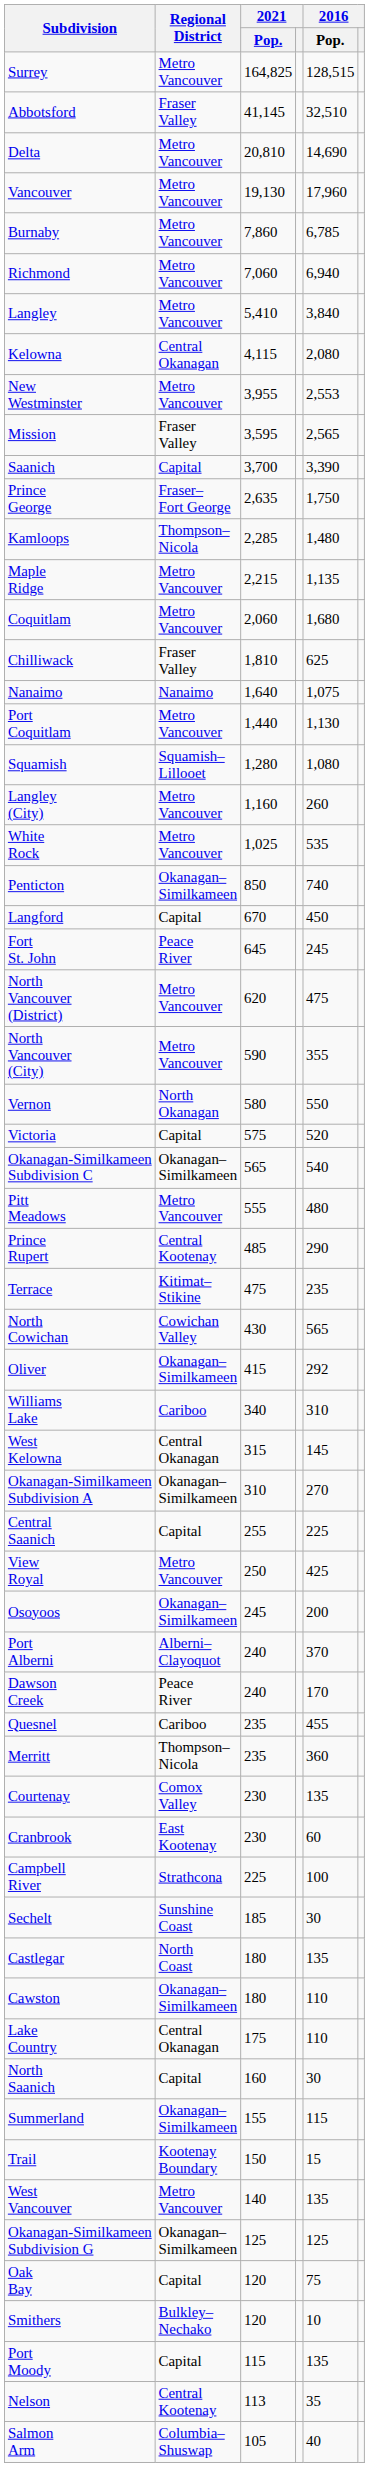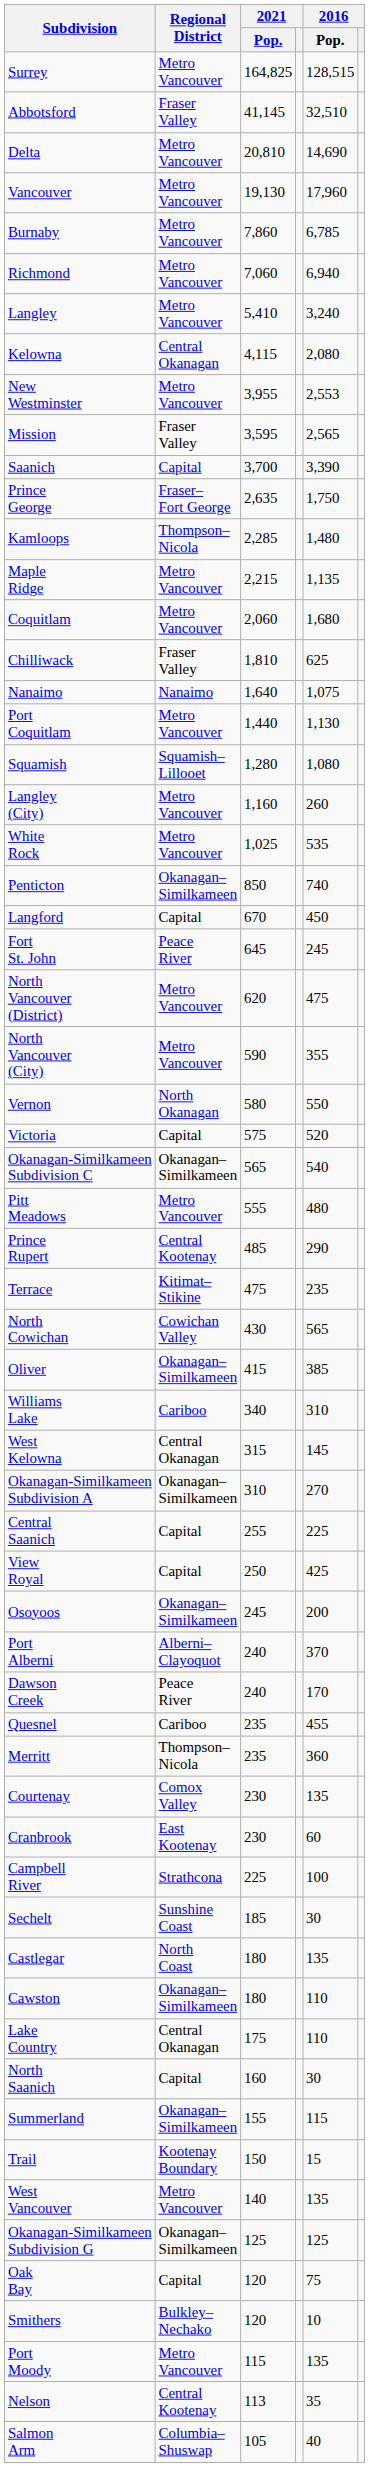Langley | 2016 / Pop.: 3,840 -> 3,240
Oliver | 2016 / Pop.: 292 -> 385
View Royal | Regional District: Metro Vancouver -> Capital
Port Moody | Regional District: Capital -> Metro Vancouver
